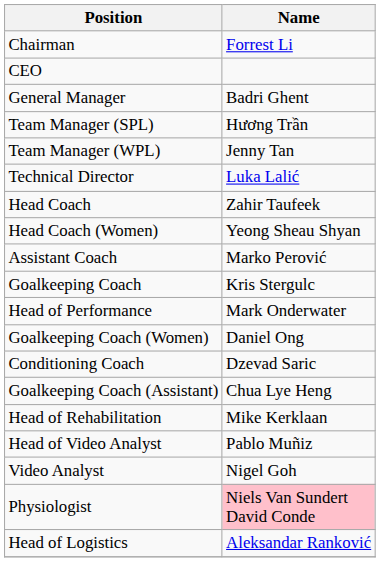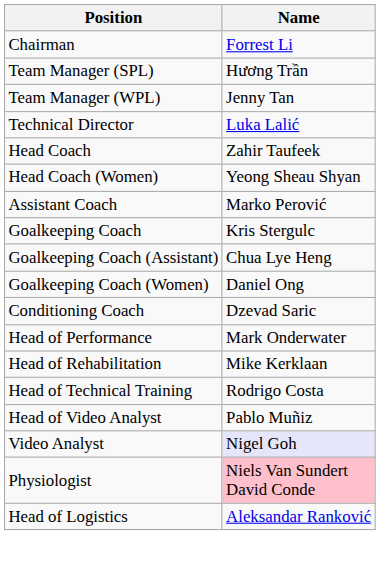- row: CEO
- row: General Manager | Badri Ghent
rows swapped: Goalkeeping Coach (Assistant) <-> Head of Performance
+ row: Head of Technical Training | Rodrigo Costa
Video Analyst | Name: no background -> lavender background
